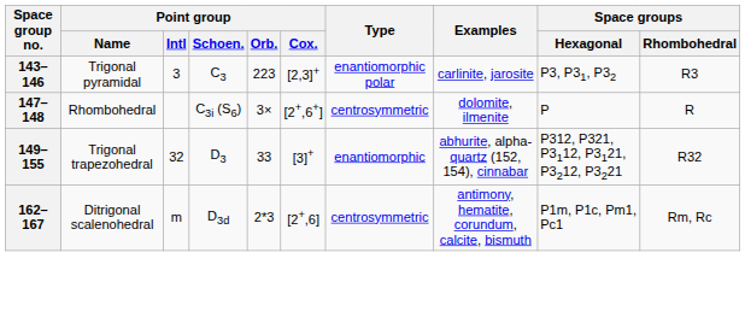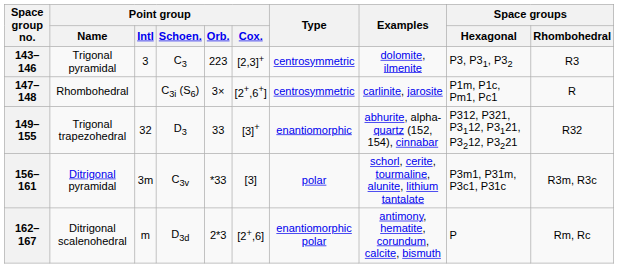143–146 | Type: enantiomorphic polar -> centrosymmetric
143–146 | Examples: carlinite, jarosite -> dolomite, ilmenite
147–148 | Examples: dolomite, ilmenite -> carlinite, jarosite
147–148 | Space groups / Hexagonal: P -> P1m, P1c, Pm1, Pc1
+ row: 156–161 | Ditrigonal pyramidal | 3m | C3v | *33 | [3] | polar | schorl, cerite, tourmaline, alunite, lithium tantalate | P3m1, P31m, P3c1, P31c | R3m, R3c
162–167 | Type: centrosymmetric -> enantiomorphic polar
162–167 | Space groups / Hexagonal: P1m, P1c, Pm1, Pc1 -> P
